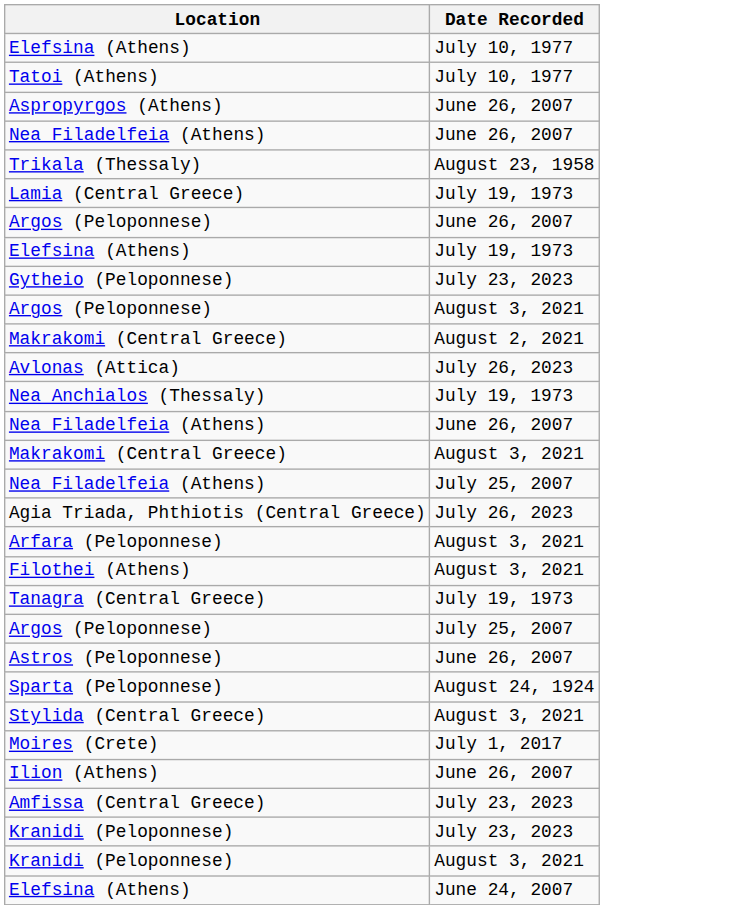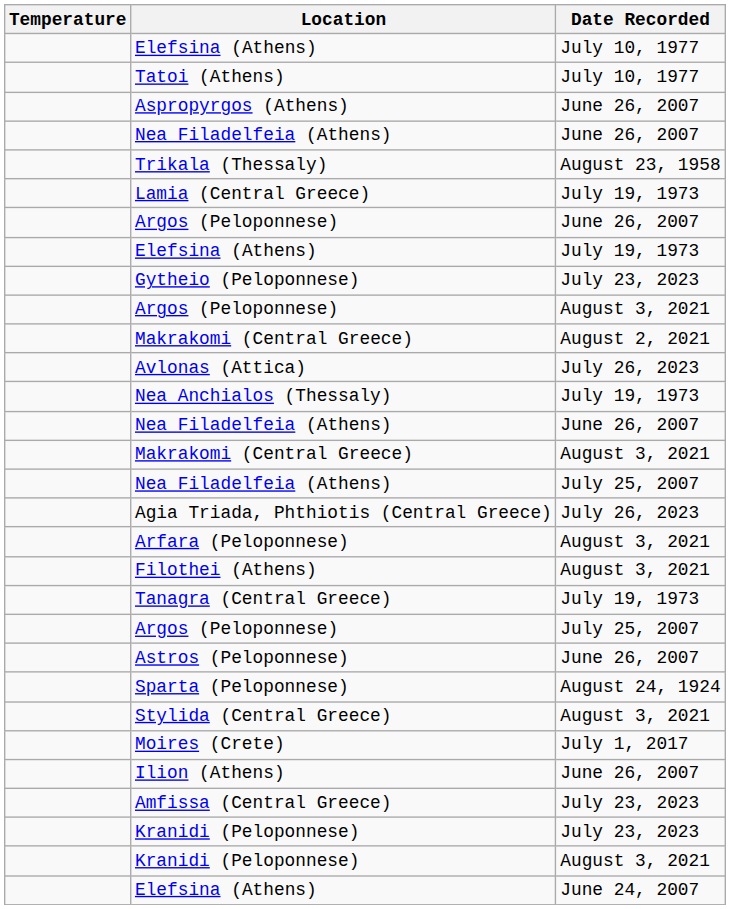+ column: Temperature
